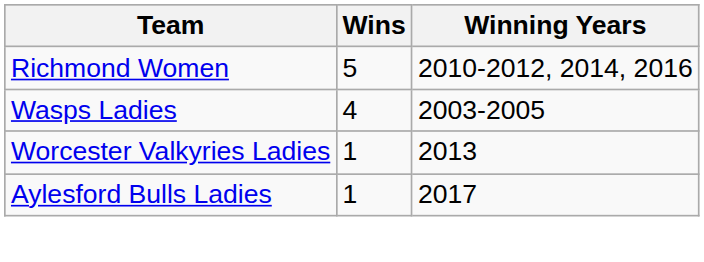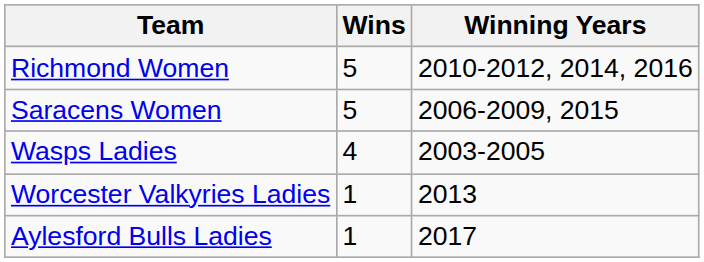+ row: Saracens Women | 5 | 2006-2009, 2015
